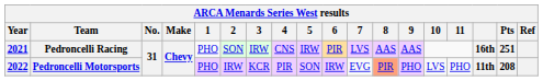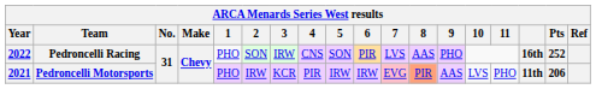Pedroncelli Racing | Year: 2021 -> 2022
Pedroncelli Racing | 5: IRW -> SON
Pedroncelli Racing | 9: AAS -> PHO
Pedroncelli Racing | Pts: 251 -> 252
Pedroncelli Motorsports | Year: 2022 -> 2021
Pedroncelli Motorsports | 5: SON -> IRW
Pedroncelli Motorsports | 7: no background -> pink background
Pedroncelli Motorsports | 9: PHO -> AAS
Pedroncelli Motorsports | Pts: 208 -> 206
